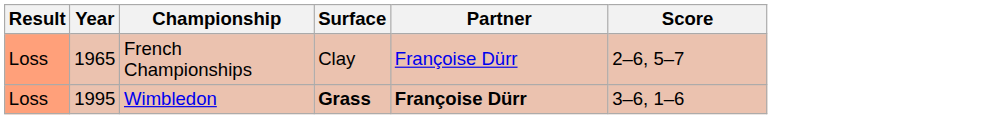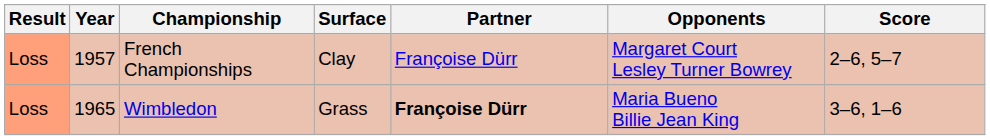+ column: Opponents | Margaret Court Lesley Turner Bowrey | Maria Bueno Billie Jean King
French Championships | Year: 1965 -> 1957
Wimbledon | Year: 1995 -> 1965
Wimbledon | Surface: bold -> normal
